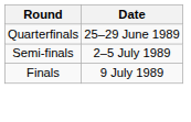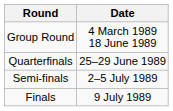+ row: Group Round | 4 March 1989 18 June 1989
